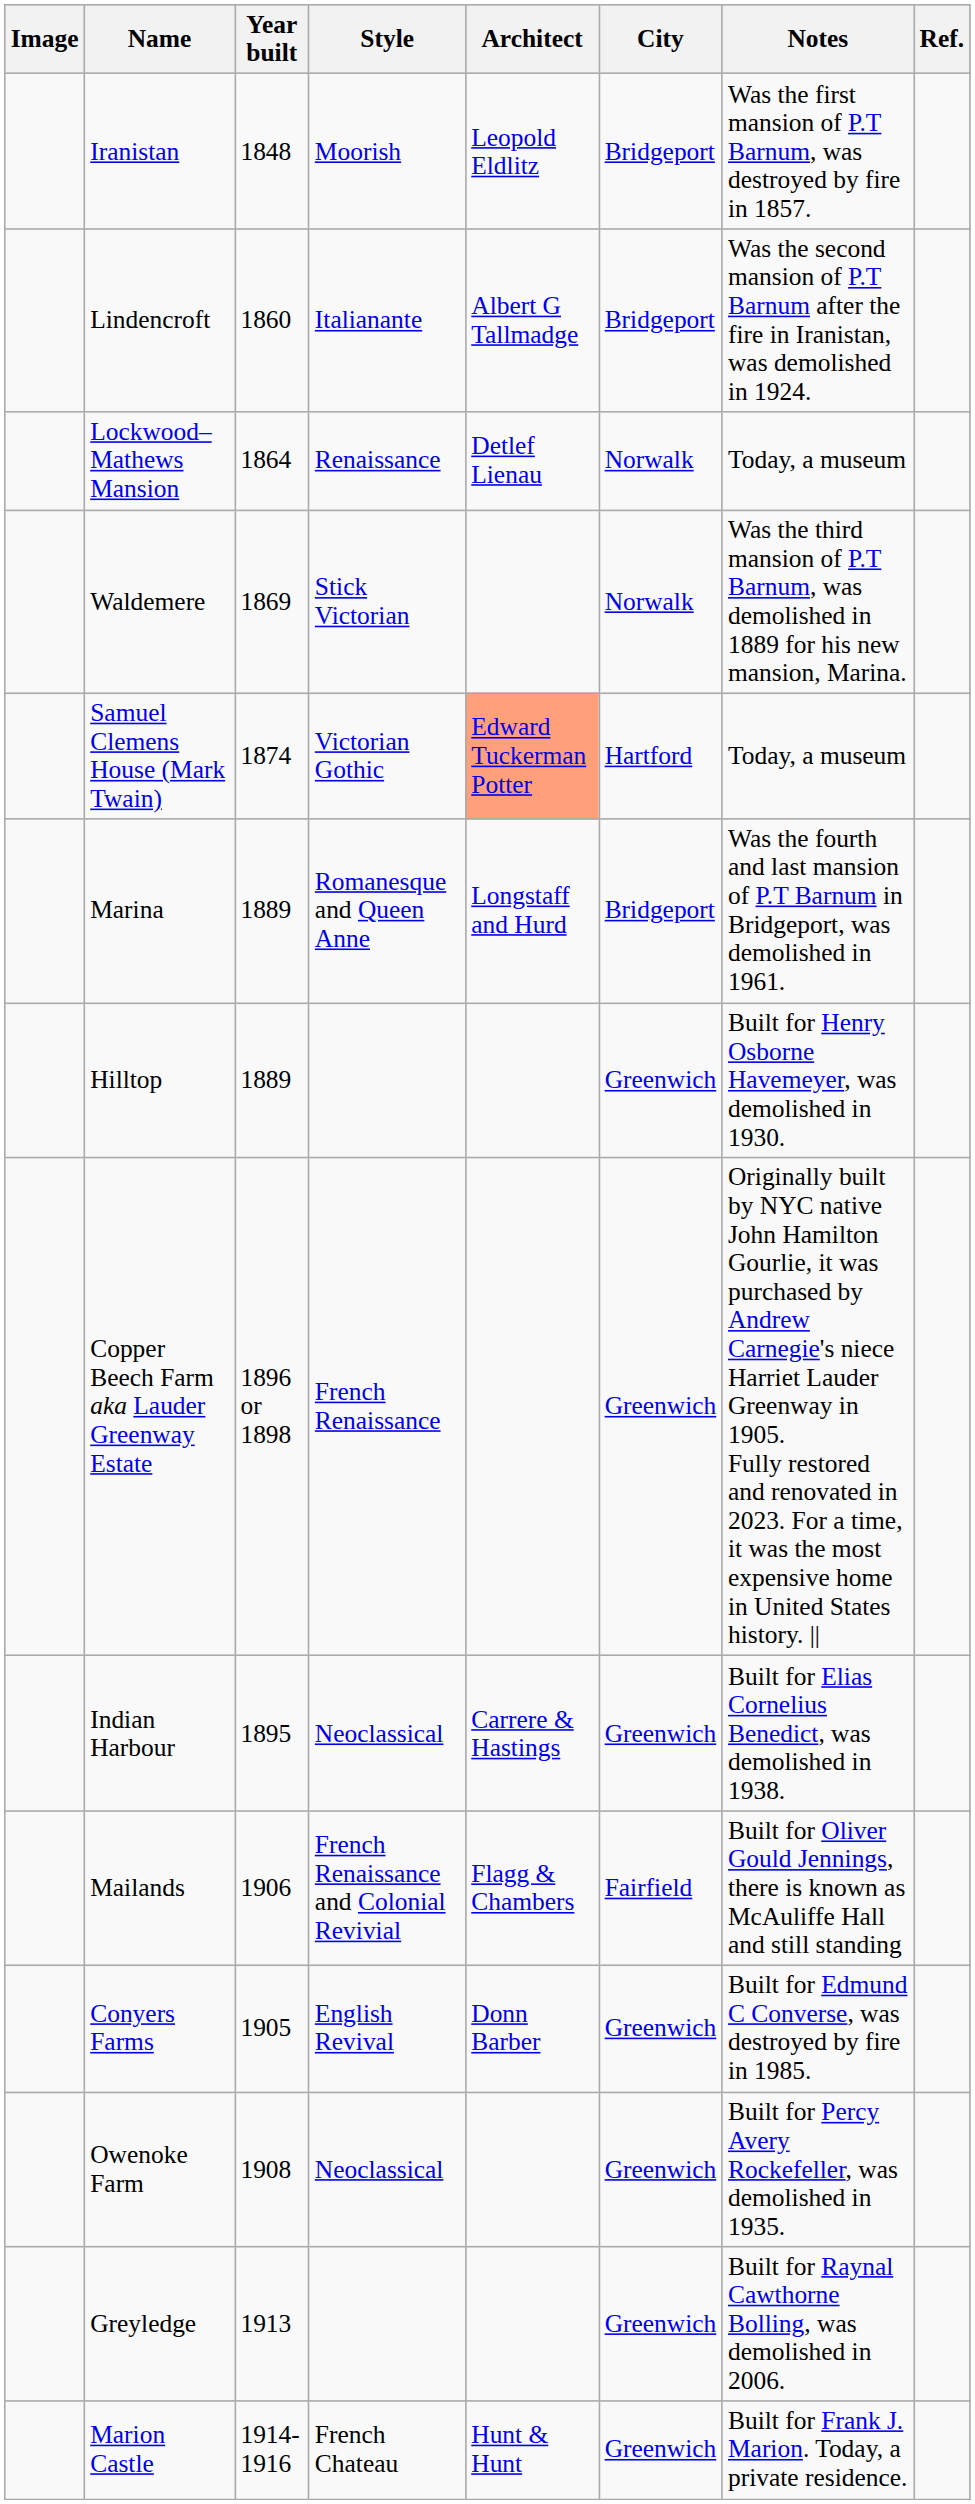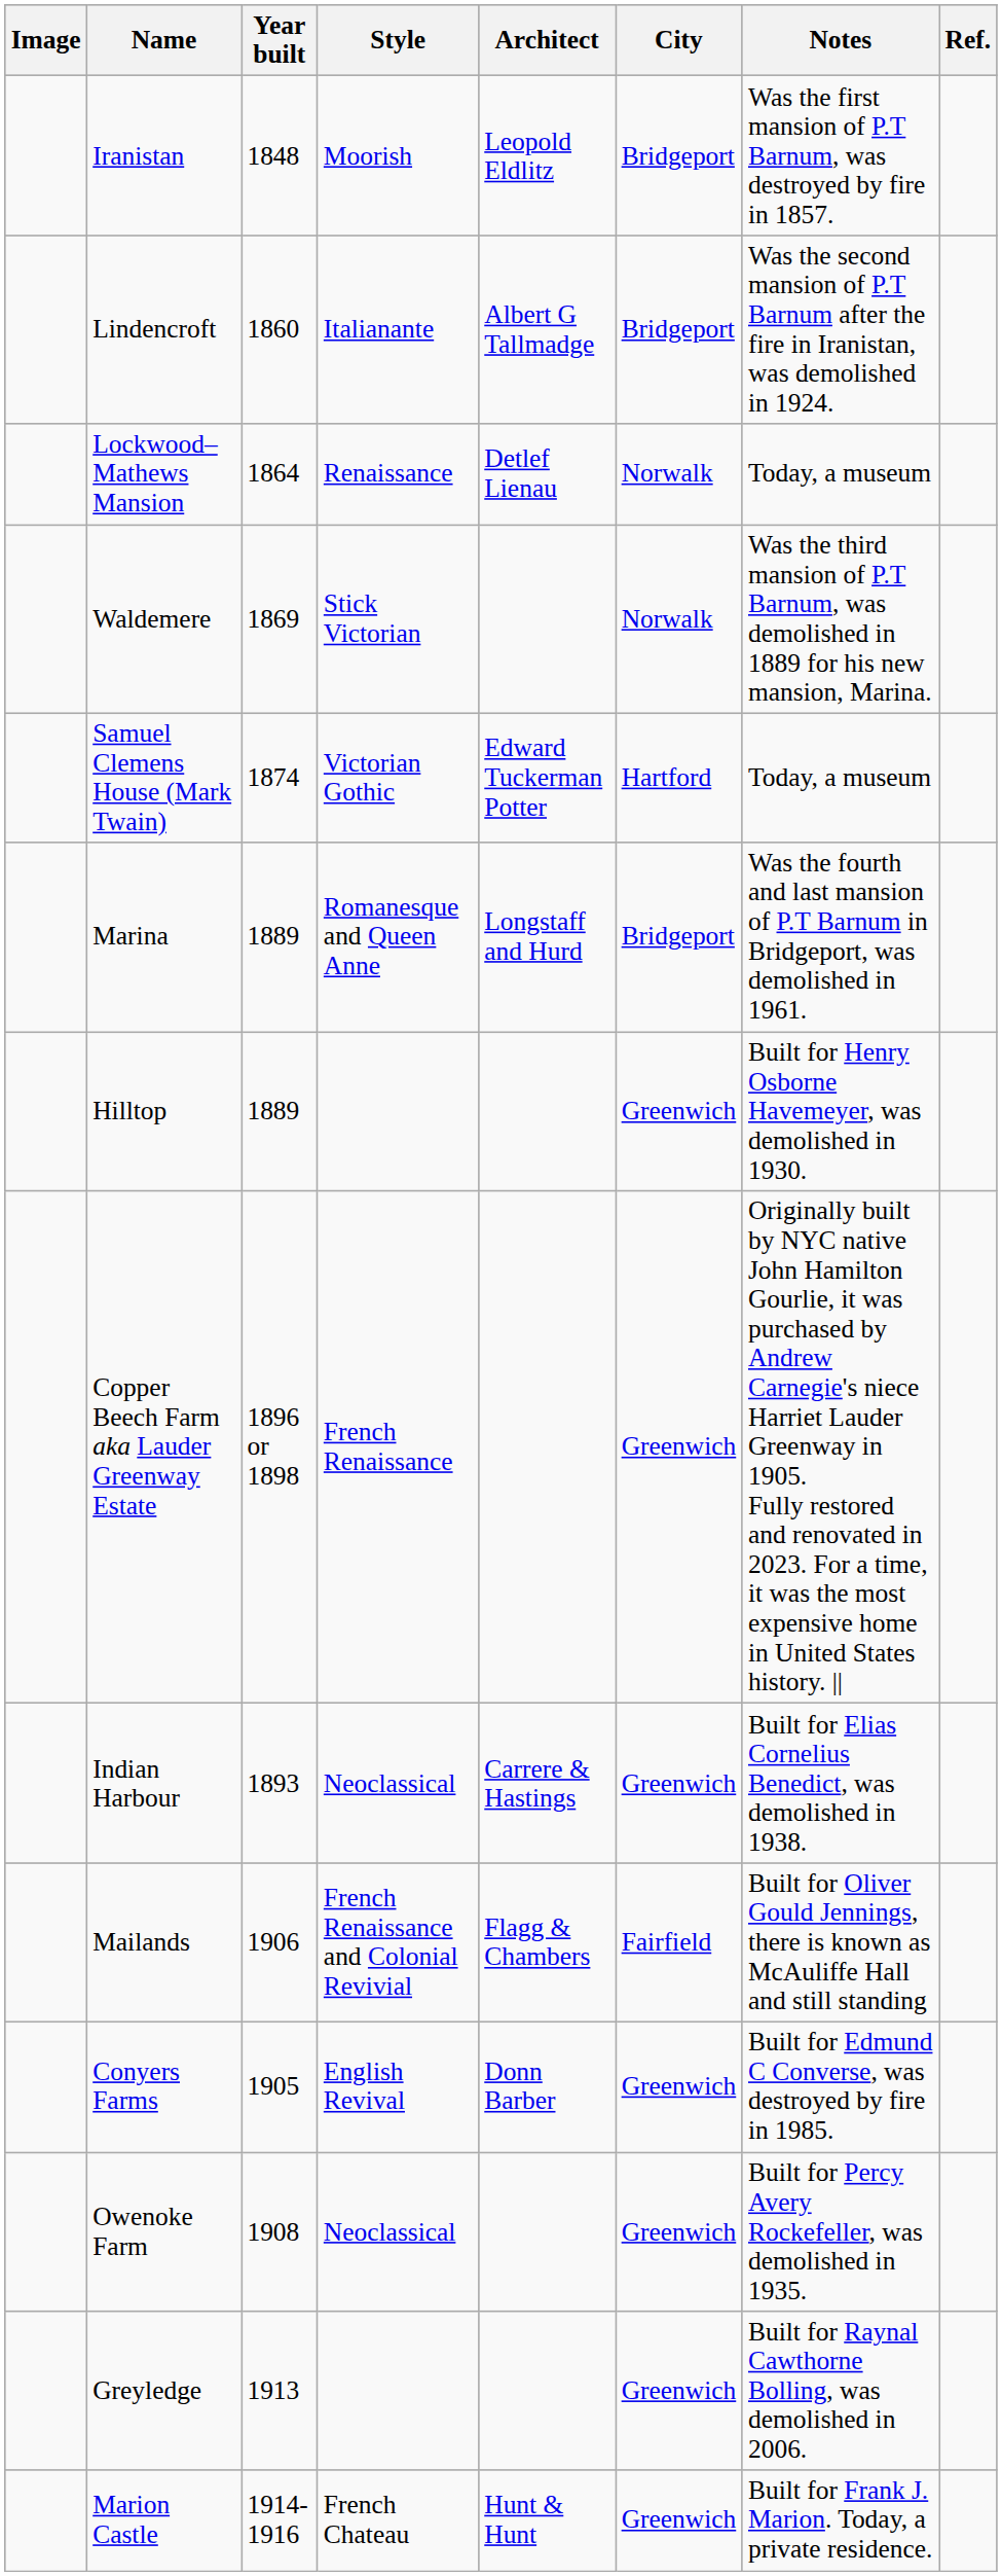Samuel Clemens House (Mark Twain) | Architect: lightsalmon background -> no background
Indian Harbour | Year built: 1895 -> 1893
